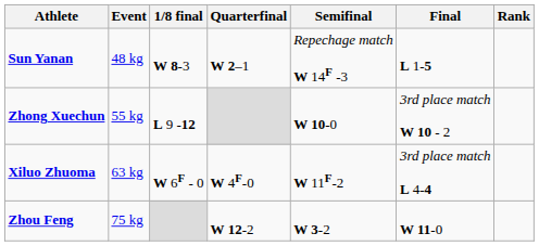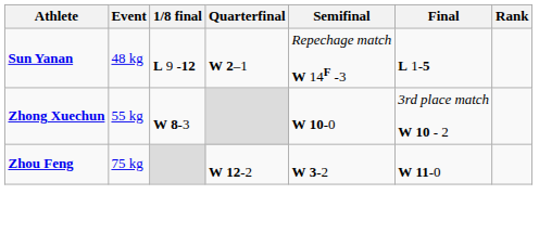Sun Yanan | 1/8 final: W 8-3 -> L 9 -12
Zhong Xuechun | 1/8 final: L 9 -12 -> W 8-3
- row: Xiluo Zhuoma | 63 kg | W 6F - 0 | W 4F-0 | W 11F-2 | 3rd place match L 4-4
